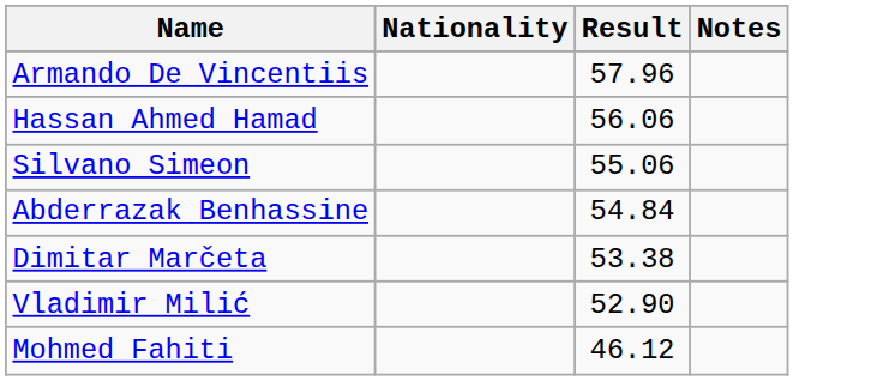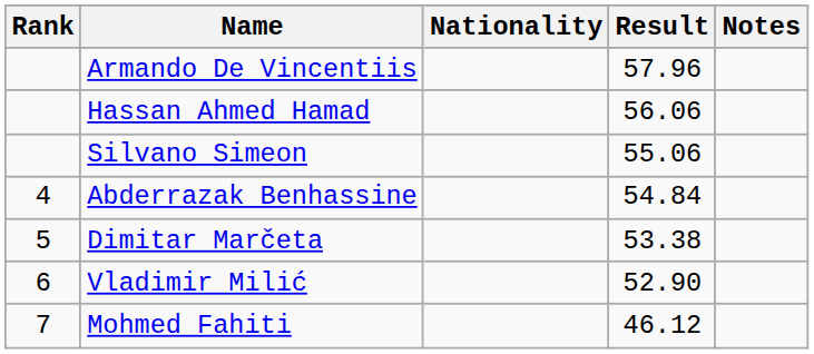+ column: Rank | 4 | 5 | 6 | 7
